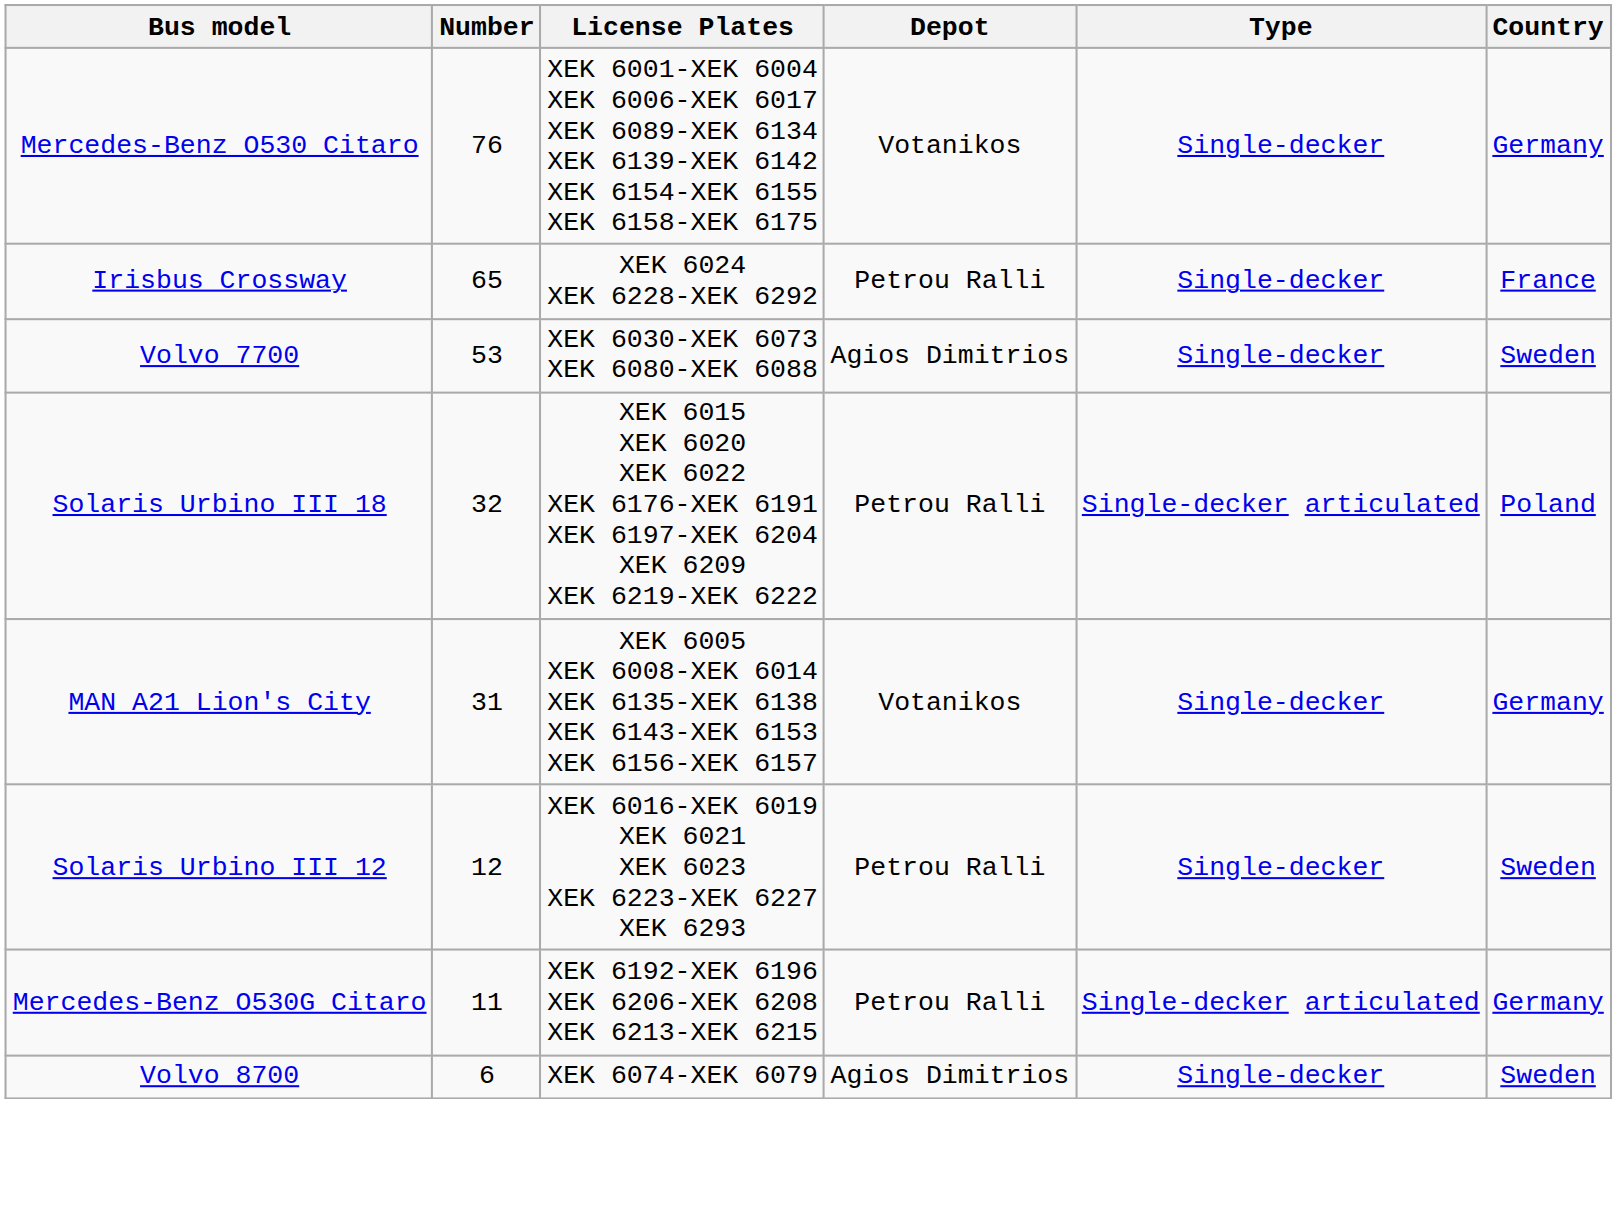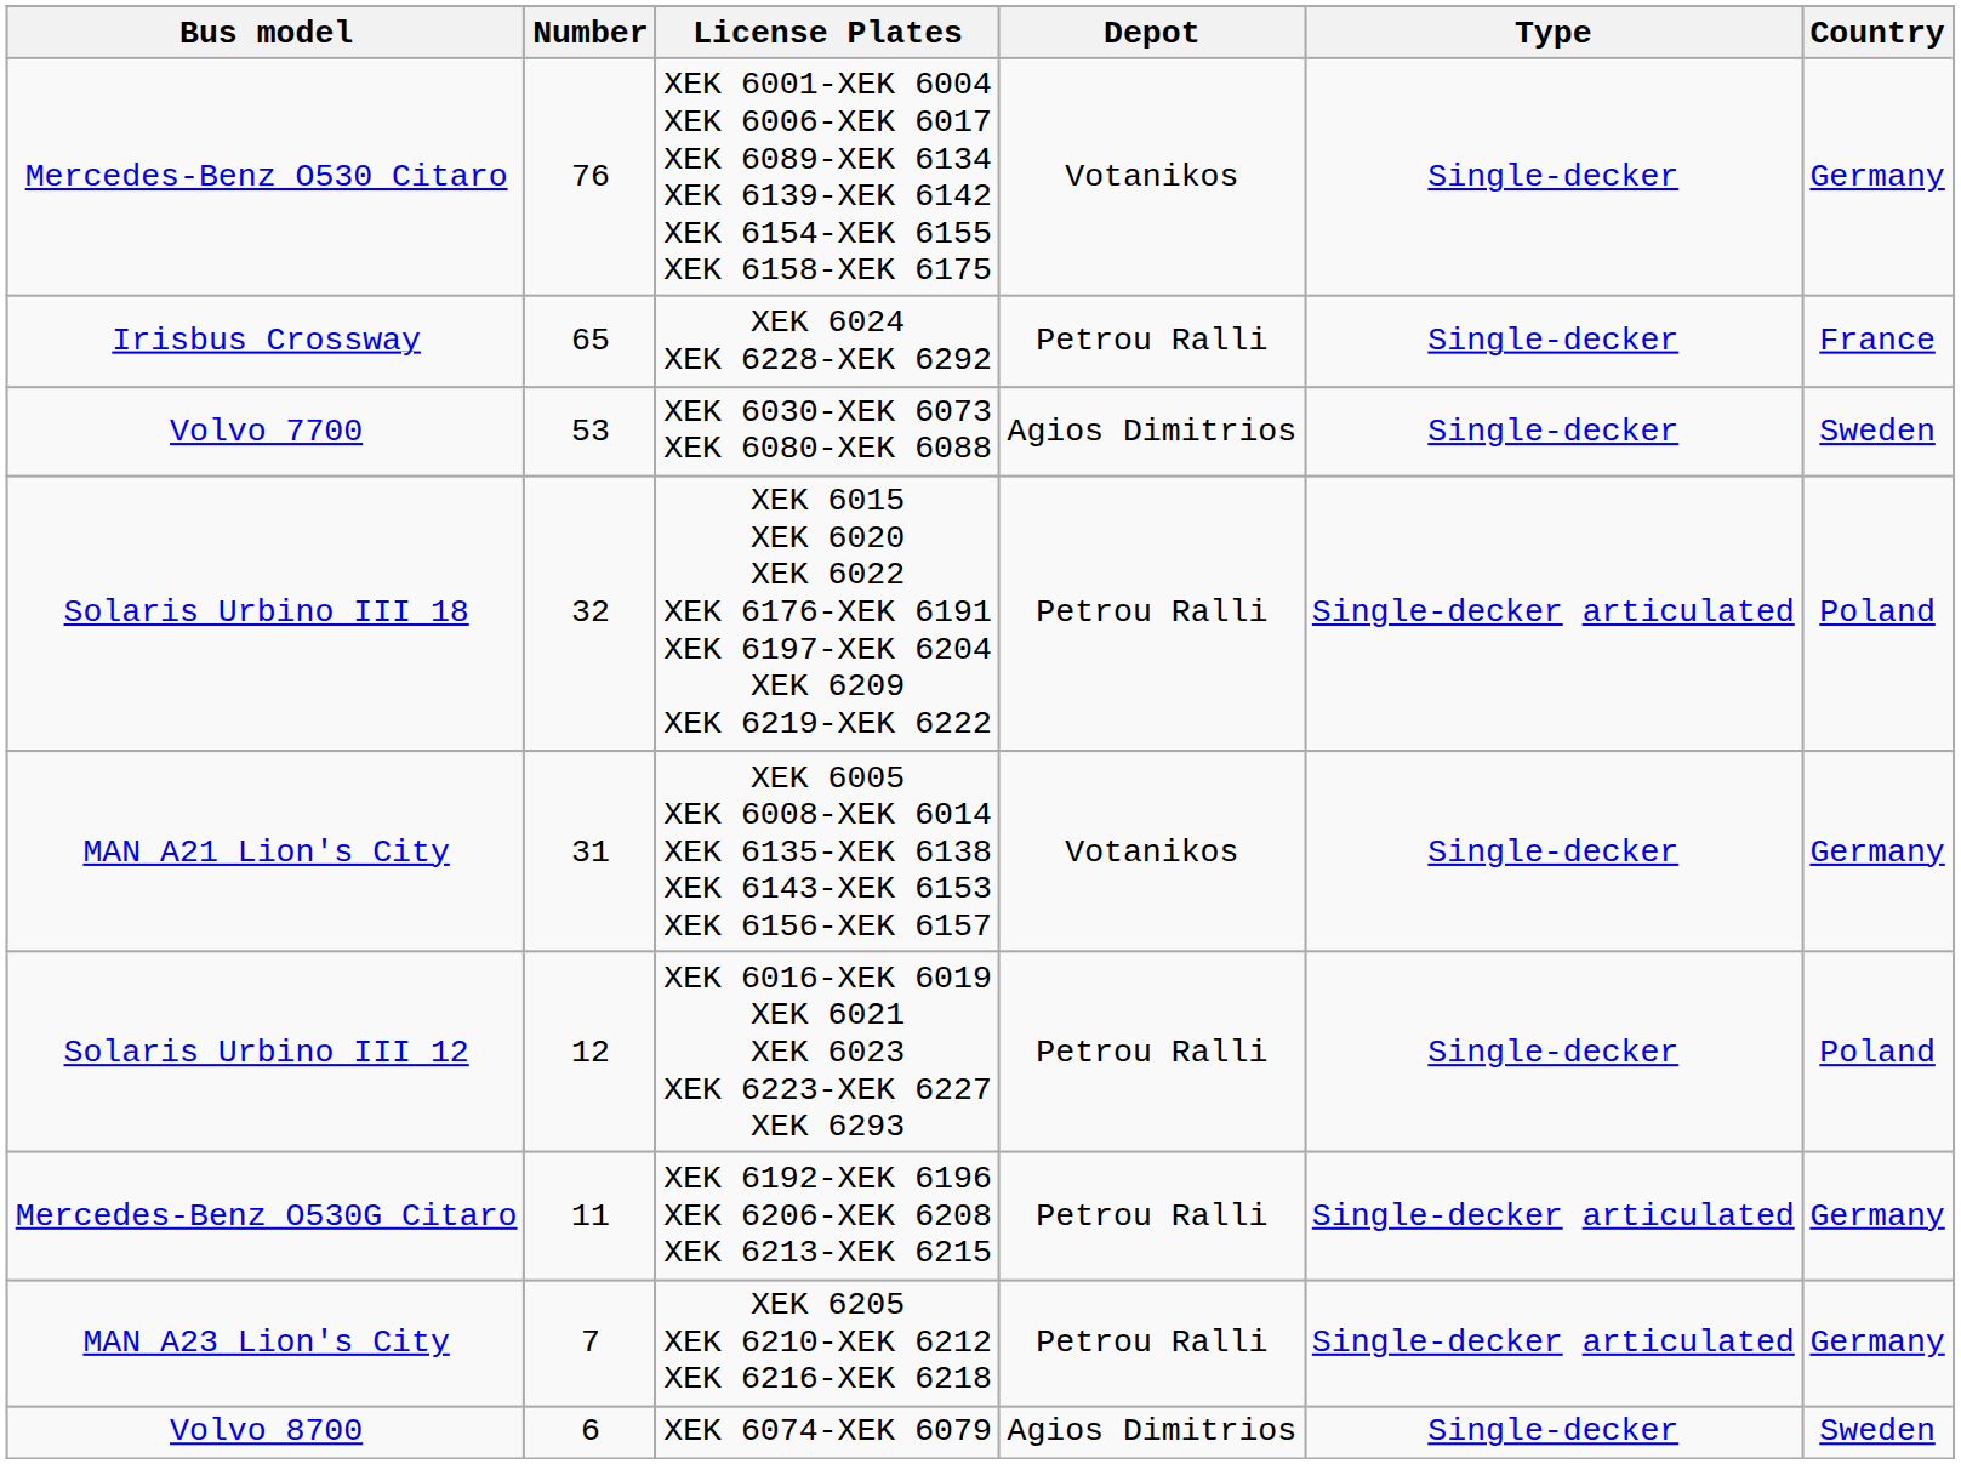Solaris Urbino III 12 | Country: Sweden -> Poland
+ row: MAN A23 Lion's City | 7 | XEK 6205 XEK 6210-XEK 6212 XEK 6216-XEK 6218 | Petrou Ralli | Single-decker articulated | Germany
